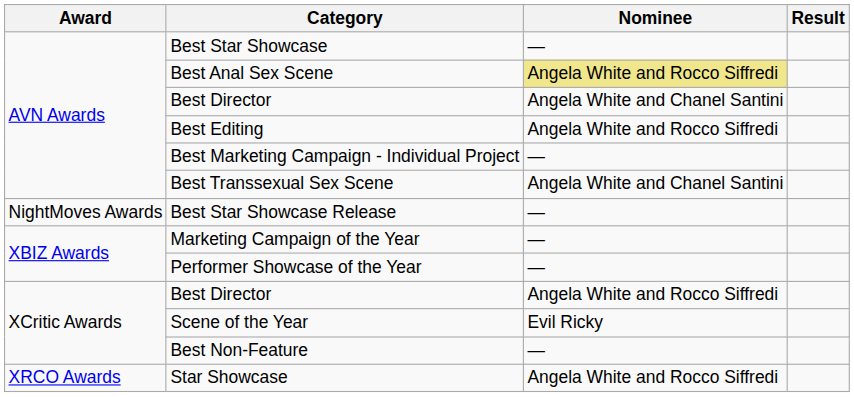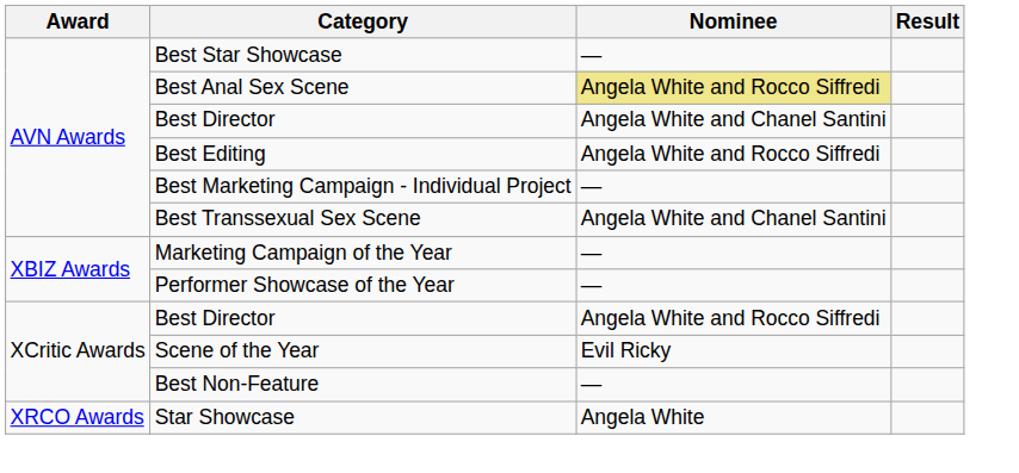- row: NightMoves Awards | Best Star Showcase Release | —
Star Showcase | Nominee: Angela White and Rocco Siffredi -> Angela White
